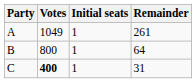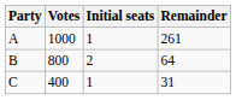A | Votes: 1049 -> 1000
B | Initial seats: 1 -> 2
C | Votes: bold -> normal
